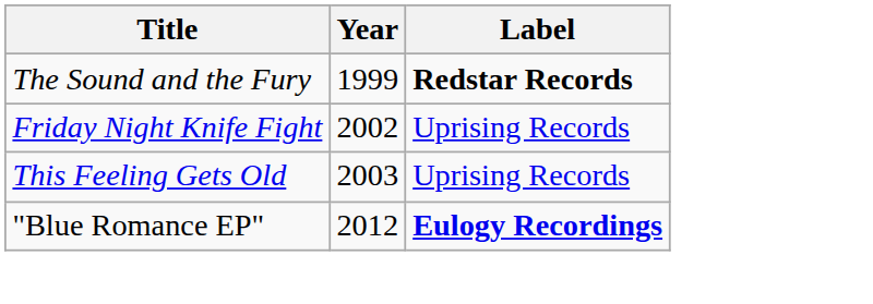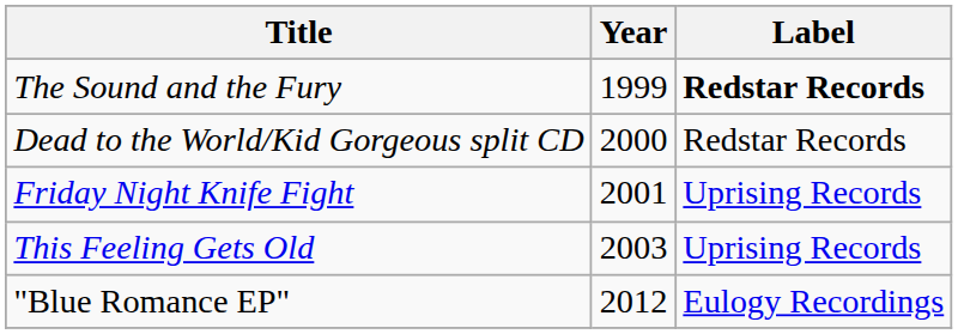+ row: Dead to the World/Kid Gorgeous split CD | 2000 | Redstar Records
Friday Night Knife Fight | Year: 2002 -> 2001
"Blue Romance EP" | Label: bold -> normal
